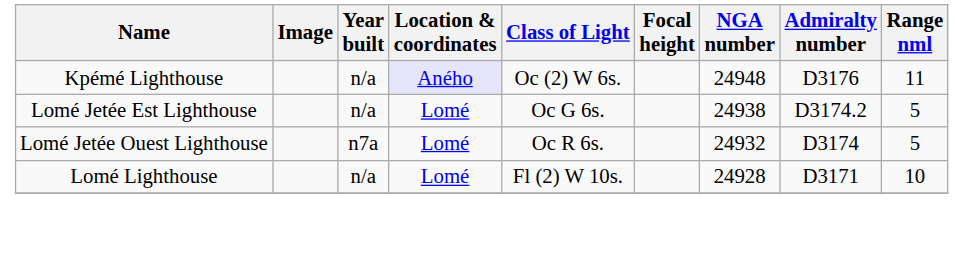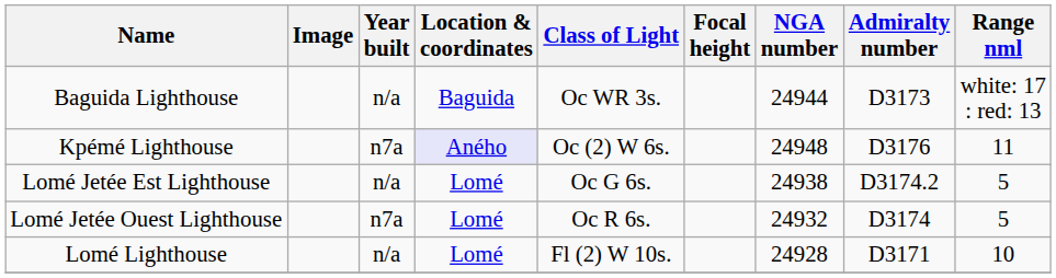+ row: Baguida Lighthouse | n/a | Baguida | Oc WR 3s. | 24944 | D3173 | white: 17 : red: 13
Kpémé Lighthouse | Year built: n/a -> n7a
